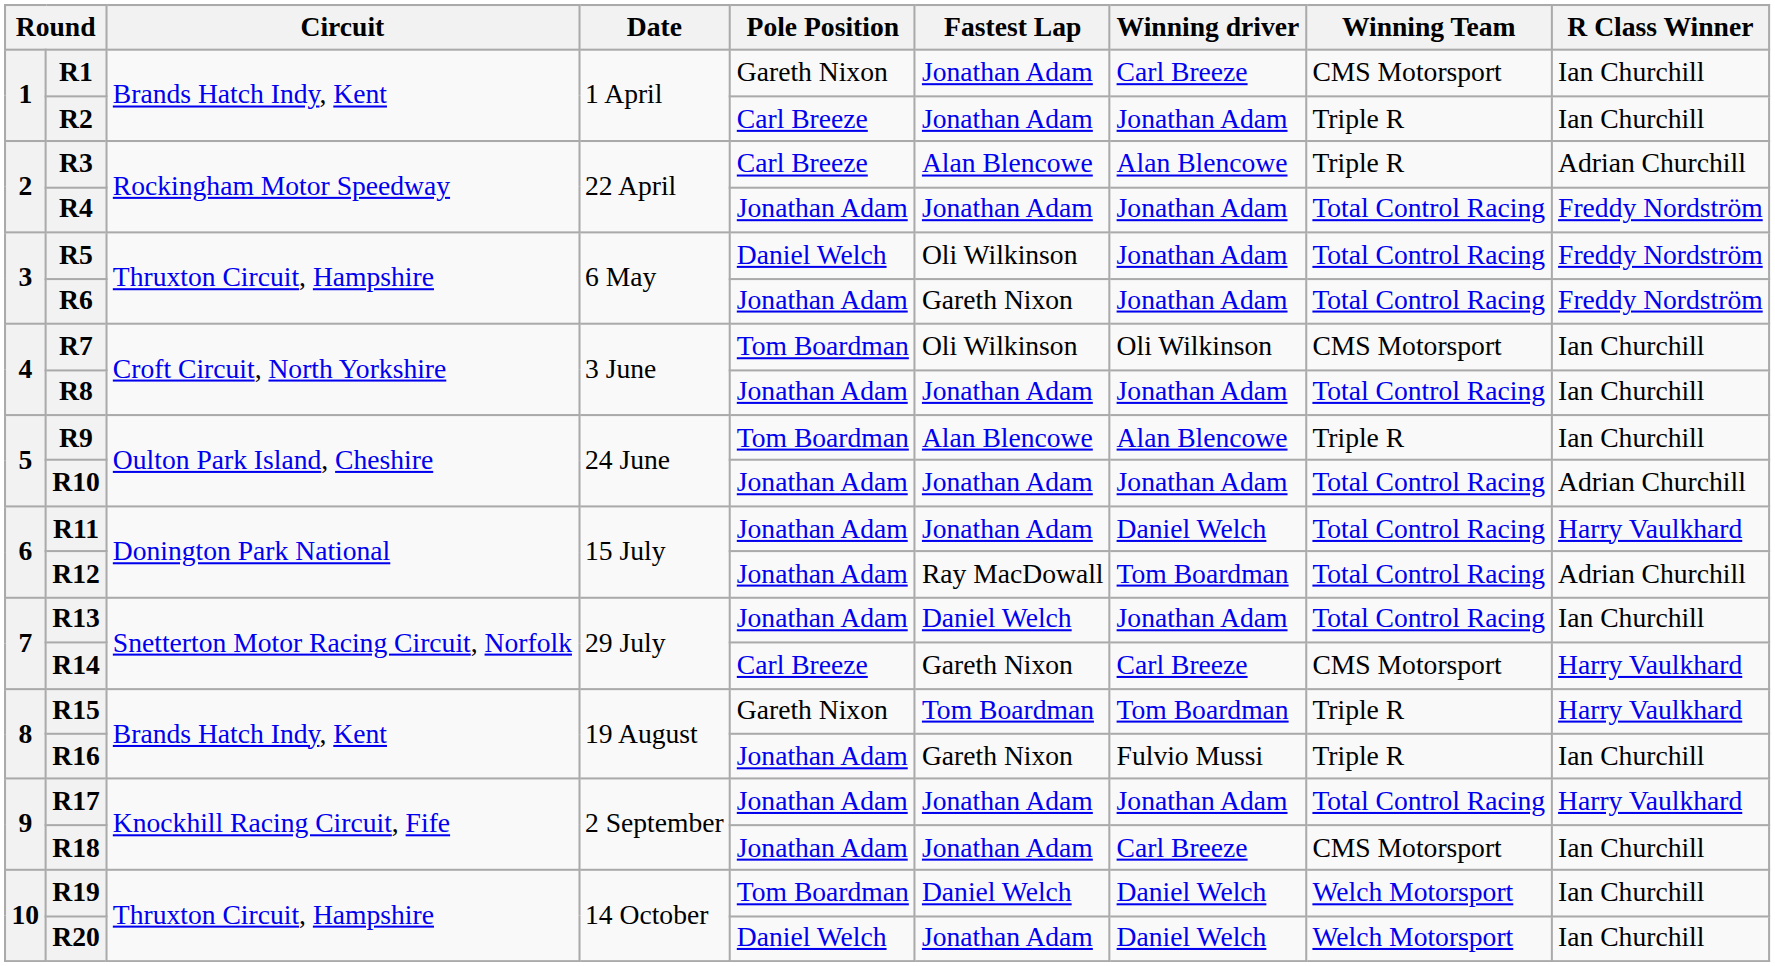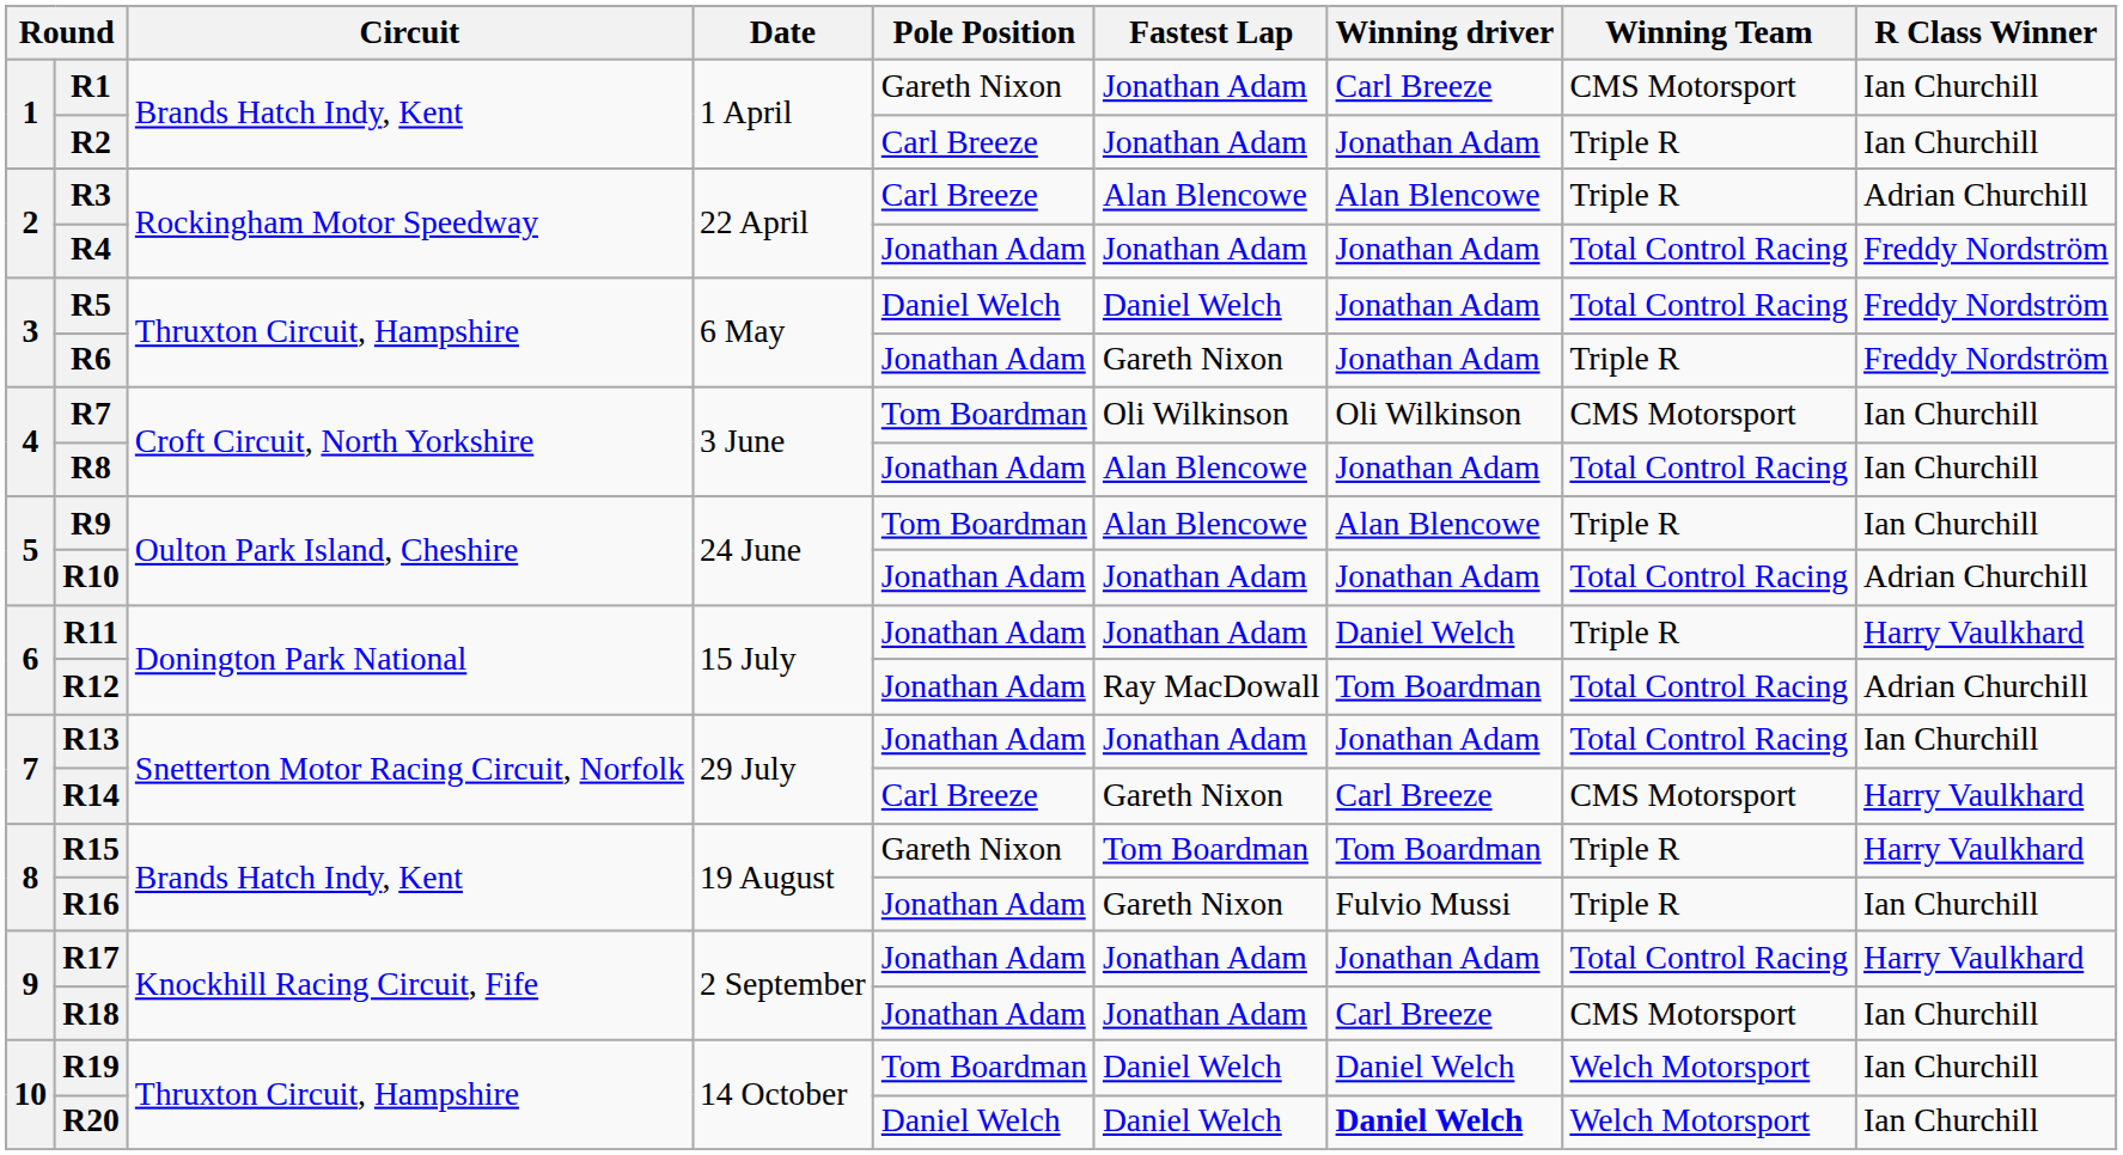R5 | Fastest Lap: Oli Wilkinson -> Daniel Welch
R6 | Winning Team: Total Control Racing -> Triple R
R8 | Fastest Lap: Jonathan Adam -> Alan Blencowe
R11 | Winning Team: Total Control Racing -> Triple R
R13 | Fastest Lap: Daniel Welch -> Jonathan Adam
R20 | Fastest Lap: Jonathan Adam -> Daniel Welch
R20 | Winning driver: normal -> bold
